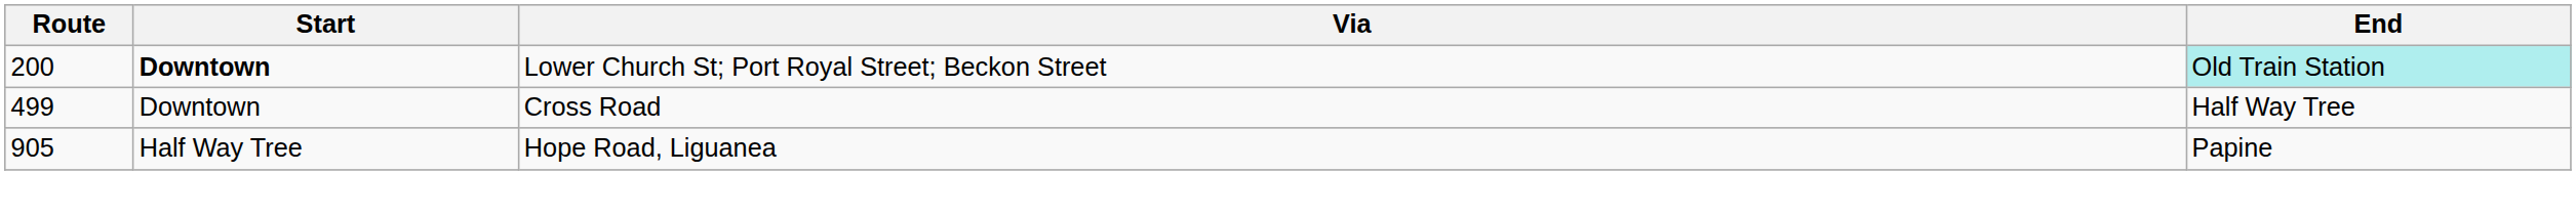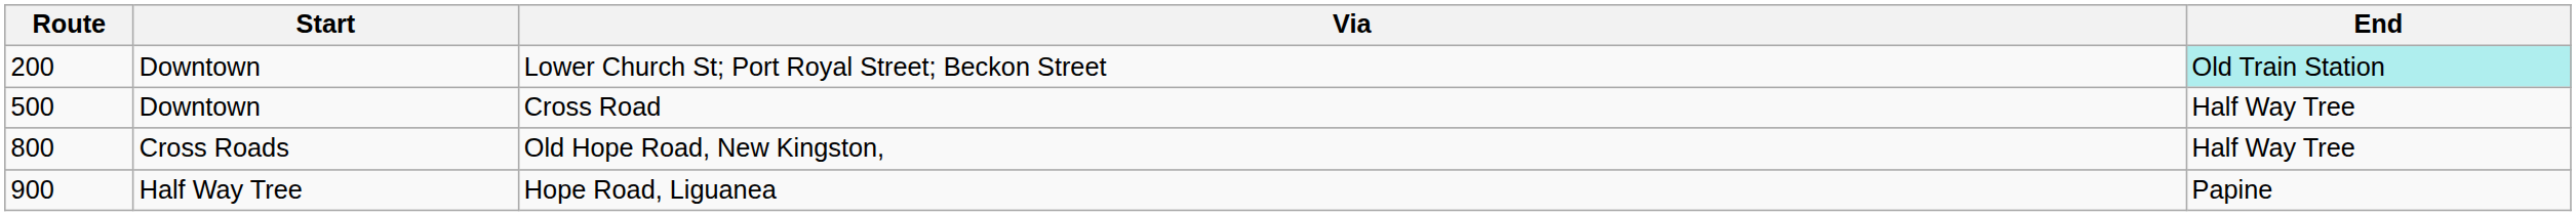Lower Church St; Port Royal Street; Beckon Street | Start: bold -> normal
Cross Road | Route: 499 -> 500
+ row: 800 | Cross Roads | Old Hope Road, New Kingston, | Half Way Tree
Hope Road, Liguanea | Route: 905 -> 900
